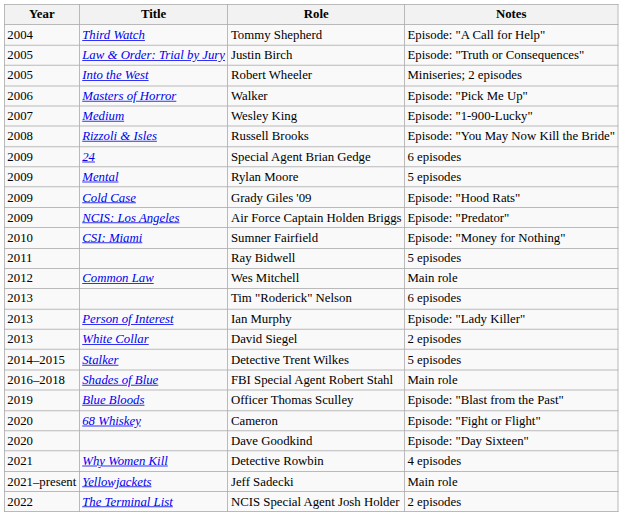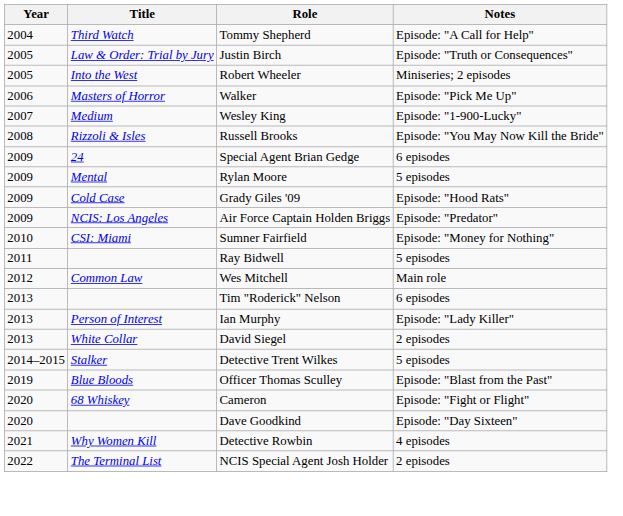- row: 2016–2018 | Shades of Blue | FBI Special Agent Robert Stahl | Main role
- row: 2021–present | Yellowjackets | Jeff Sadecki | Main role
